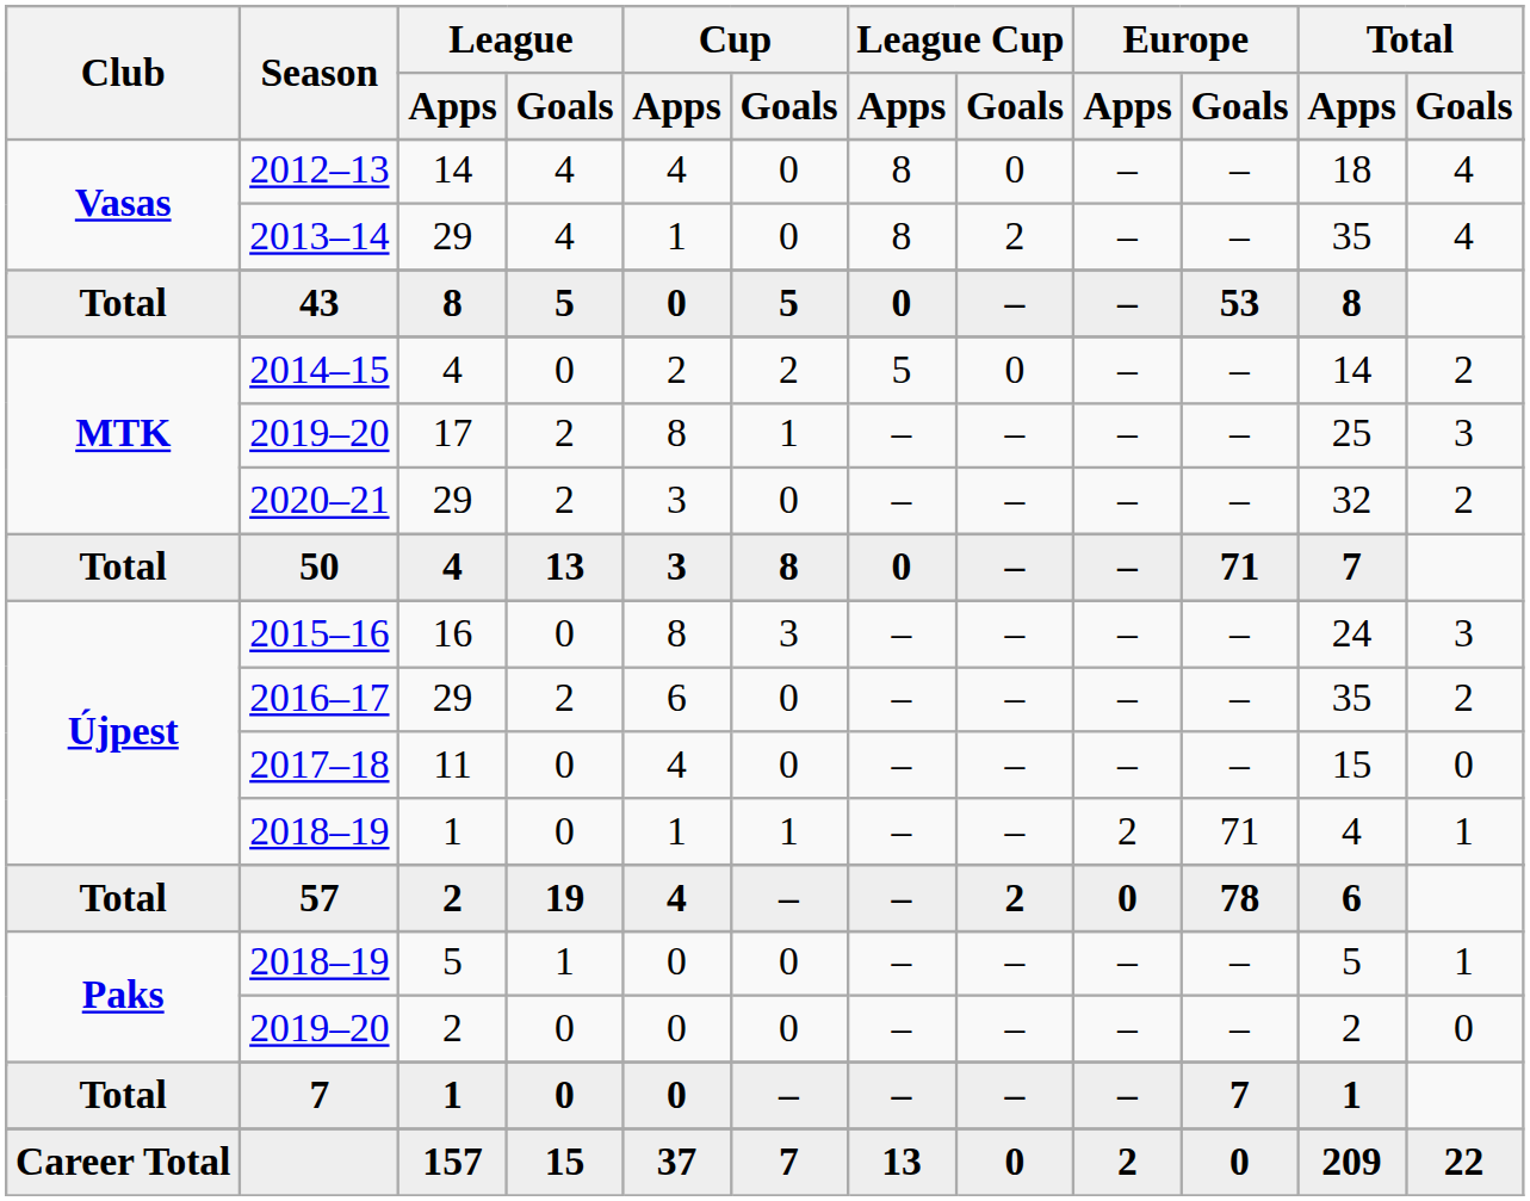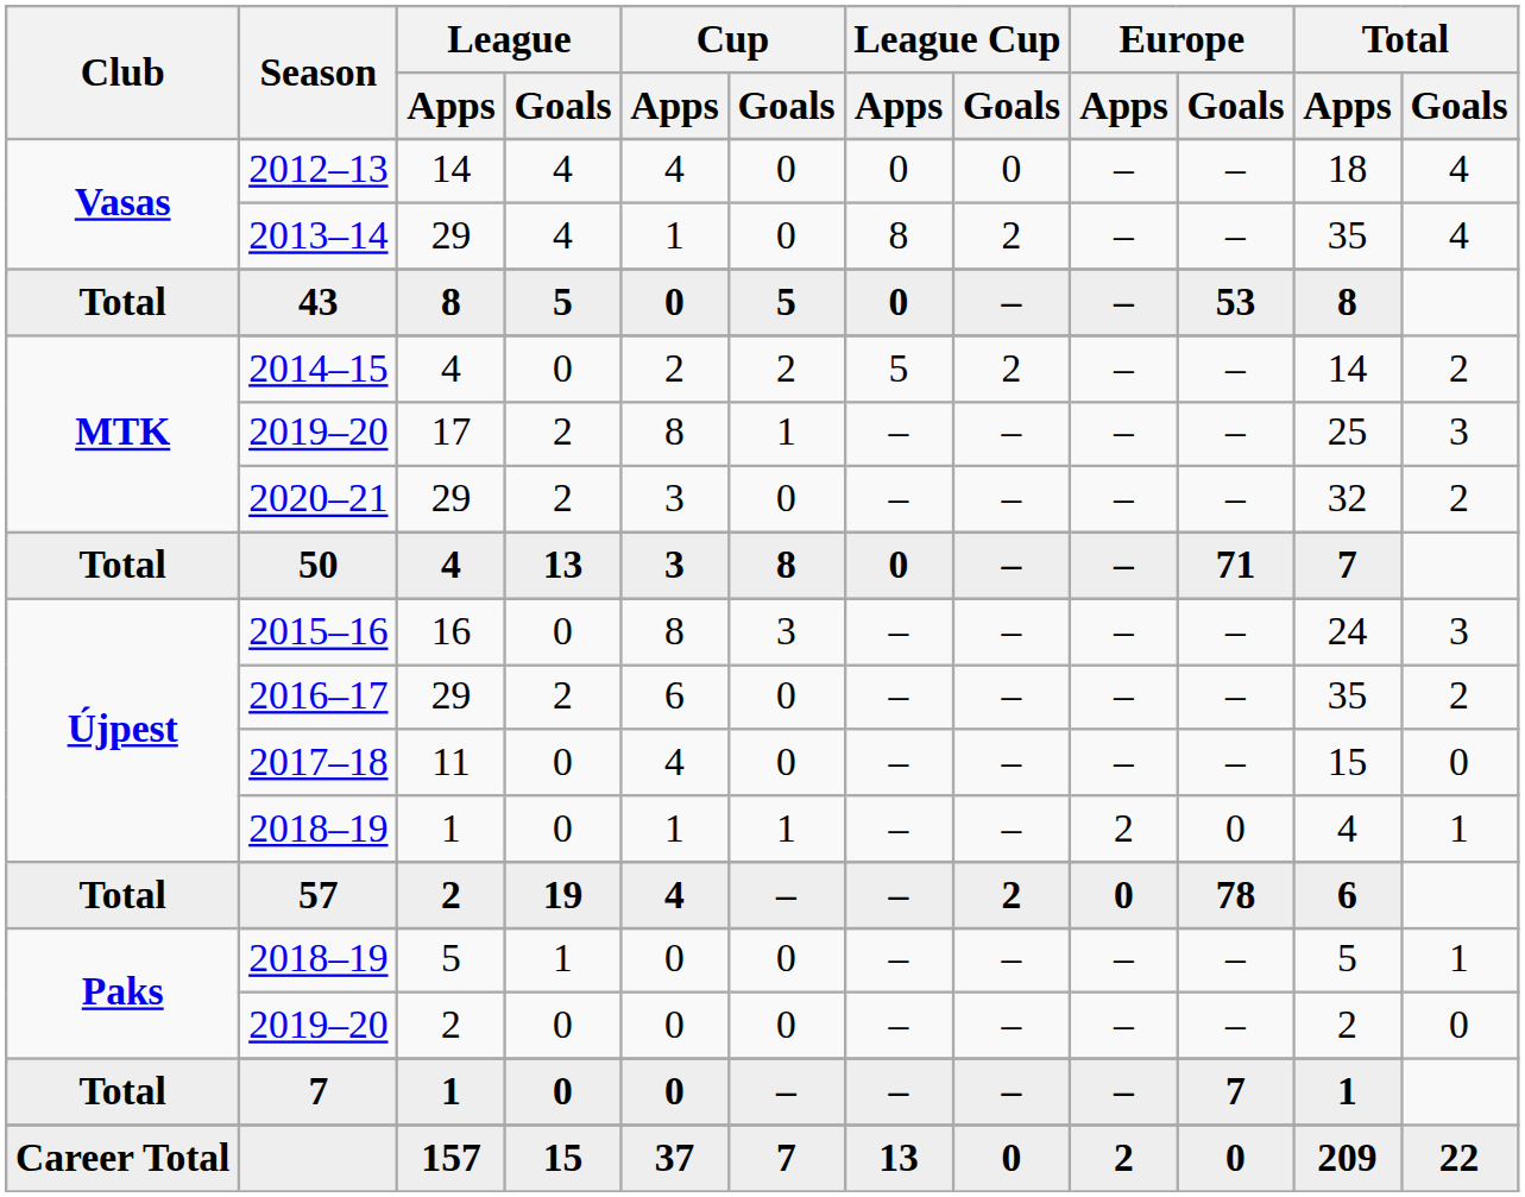2012–13 | League Cup / Apps: 8 -> 0
2014–15 | League Cup / Goals: 0 -> 2
Újpest / 2018–19 | Europe / Goals: 71 -> 0
